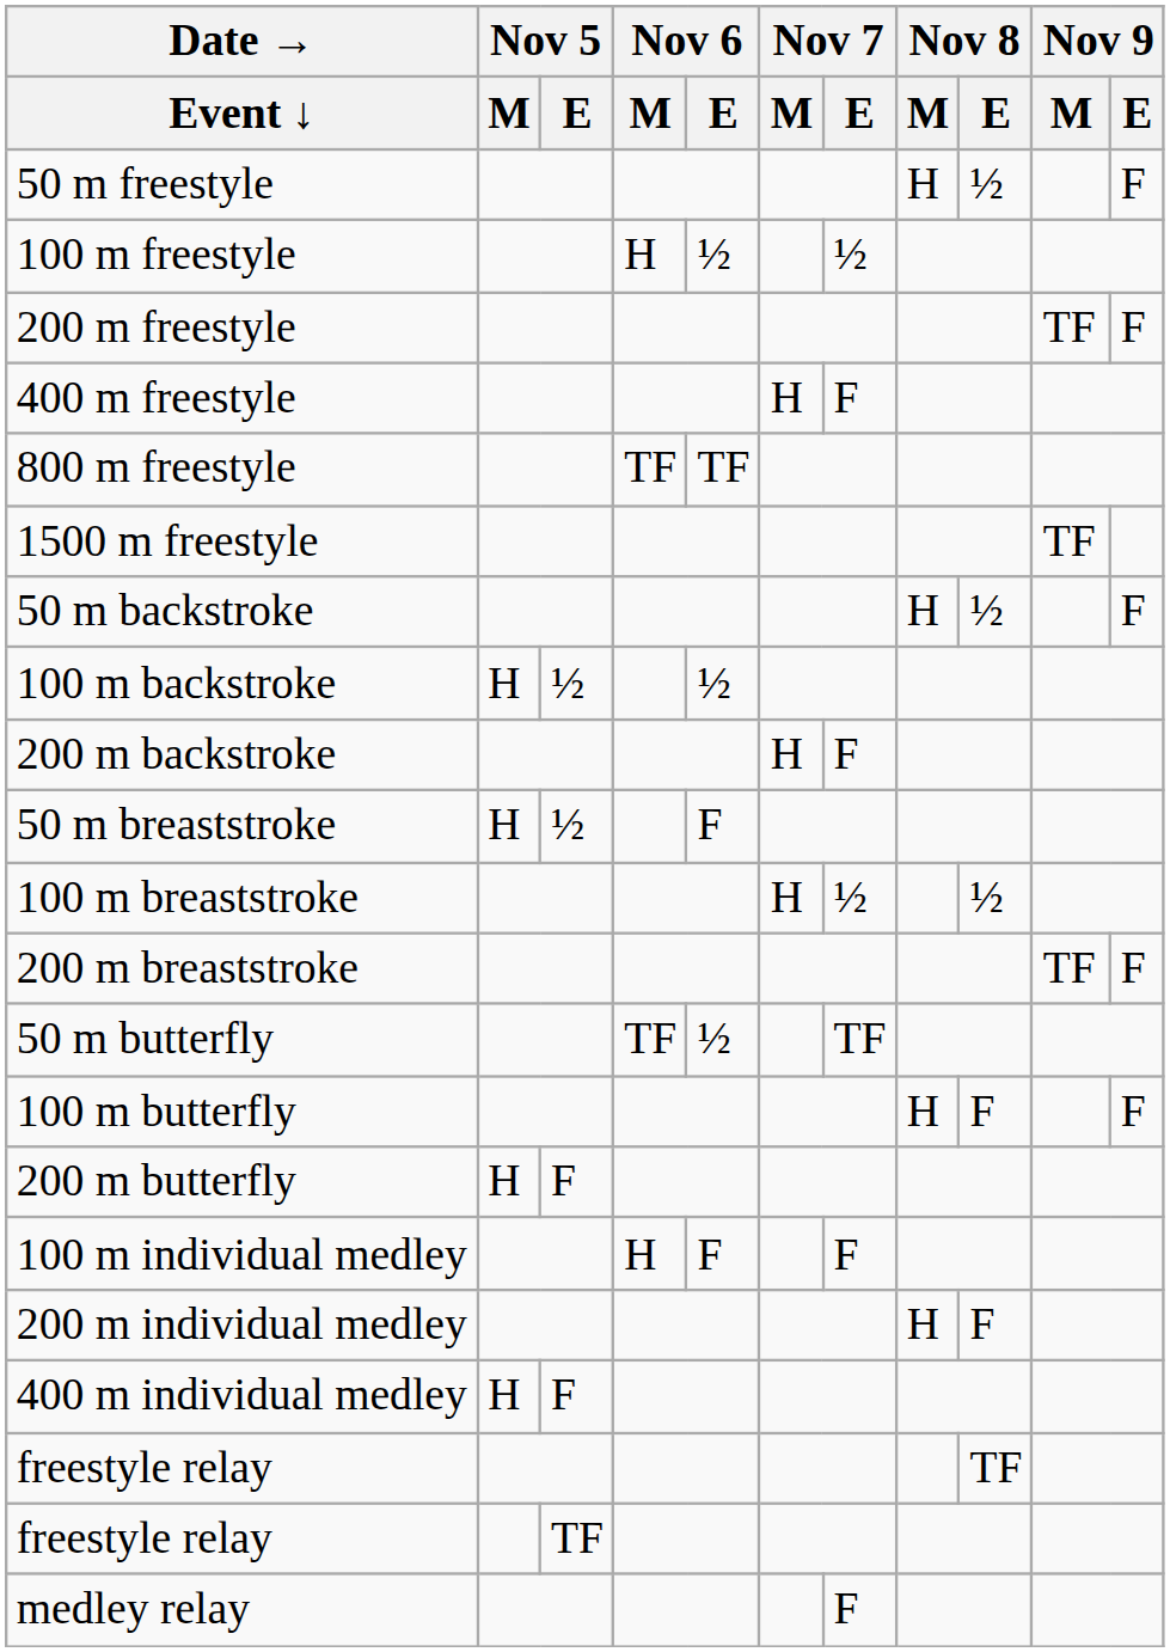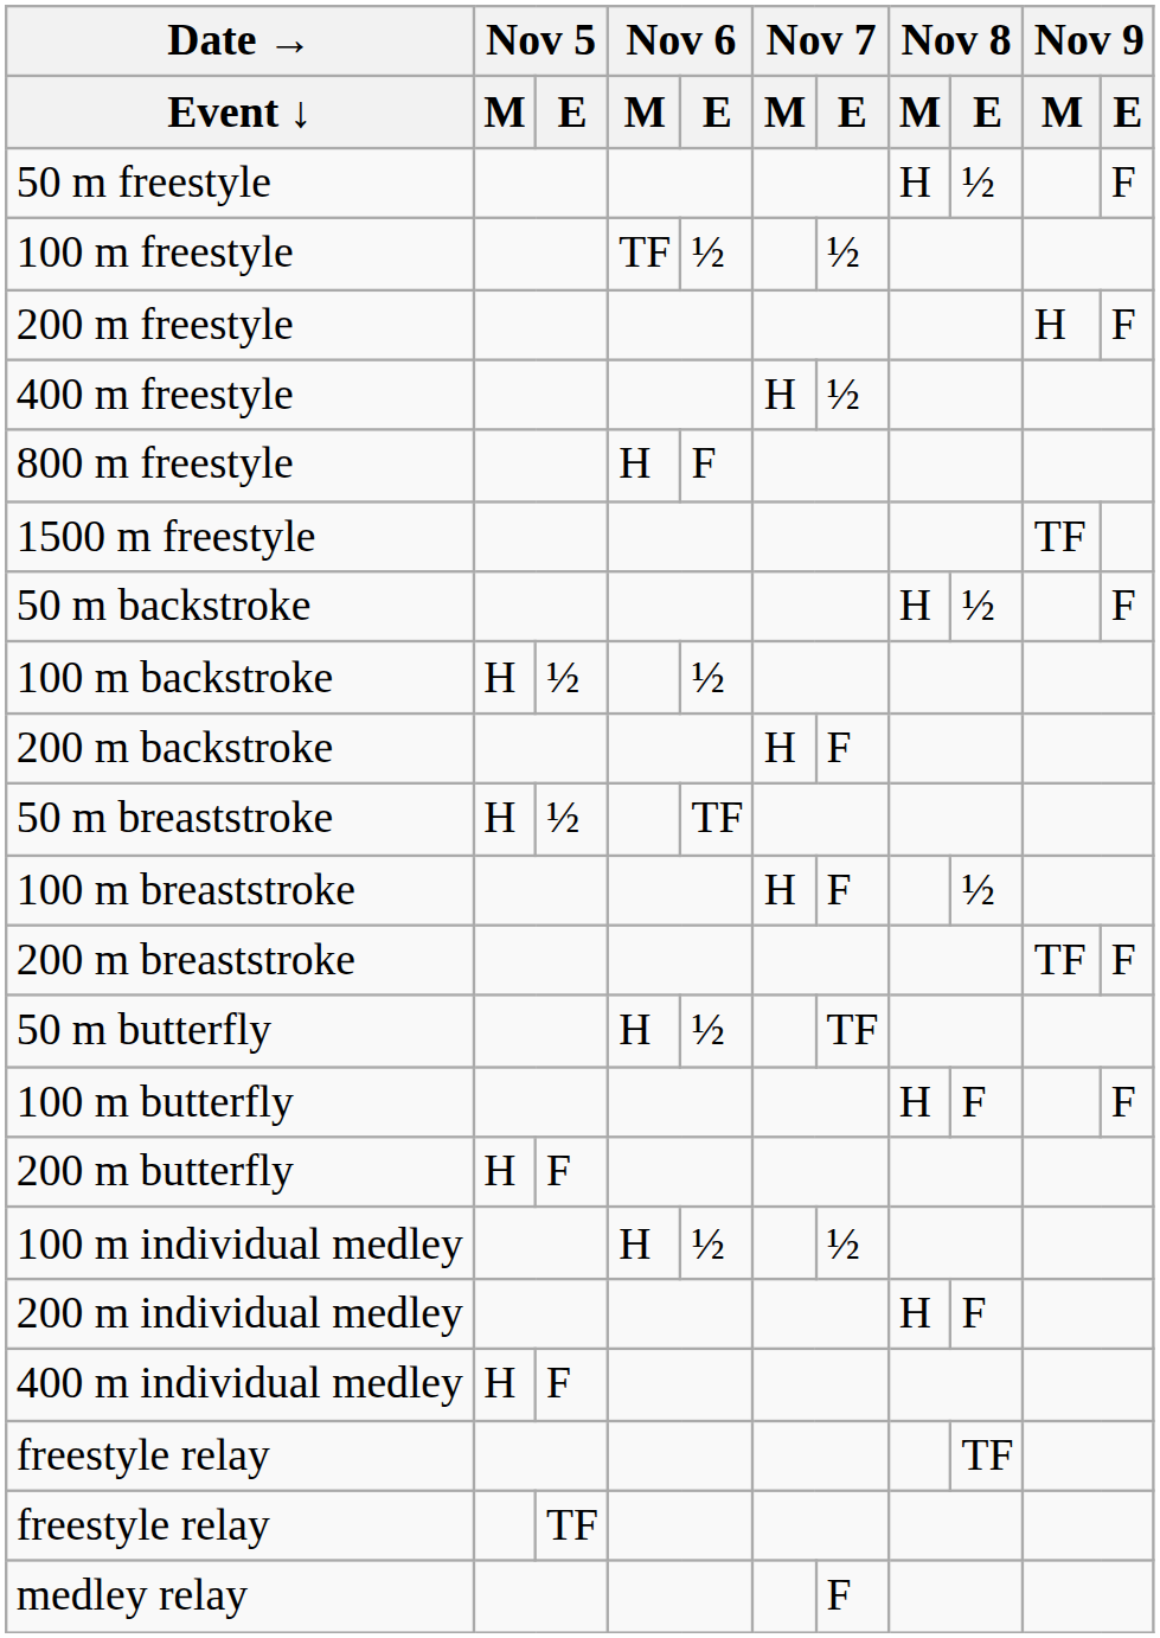100 m freestyle | Nov 6 / M: H -> TF
200 m freestyle | Nov 9 / M: TF -> H
400 m freestyle | Nov 7 / E: F -> ½
800 m freestyle | Nov 6 / M: TF -> H
800 m freestyle | Nov 6 / E: TF -> F
50 m breaststroke | Nov 6 / E: F -> TF
100 m breaststroke | Nov 7 / E: ½ -> F
50 m butterfly | Nov 6 / M: TF -> H
100 m individual medley | Nov 6 / E: F -> ½
100 m individual medley | Nov 7 / E: F -> ½
